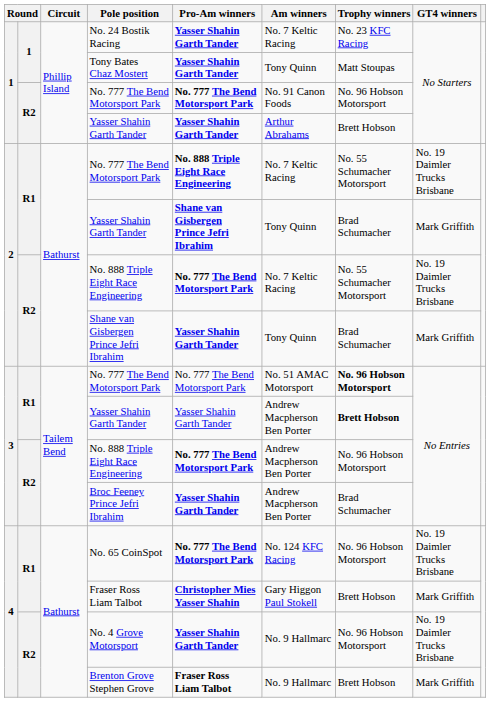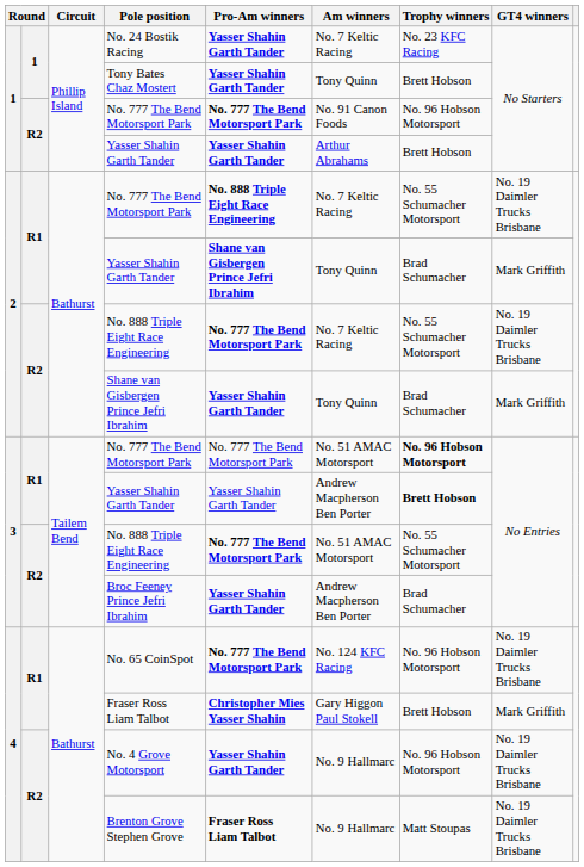Tony Bates Chaz Mostert | Trophy winners: Matt Stoupas -> Brett Hobson
3 / No. 888 Triple Eight Race Engineering | Am winners: Andrew Macpherson Ben Porter -> No. 51 AMAC Motorsport
3 / No. 888 Triple Eight Race Engineering | Trophy winners: No. 96 Hobson Motorsport -> No. 55 Schumacher Motorsport
Brenton Grove Stephen Grove | Trophy winners: Brett Hobson -> Matt Stoupas
Brenton Grove Stephen Grove | GT4 winners: Mark Griffith -> No. 19 Daimler Trucks Brisbane
